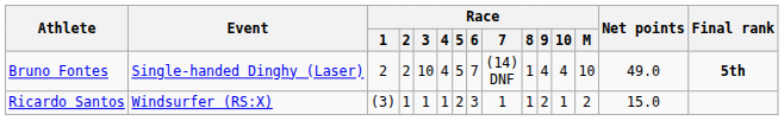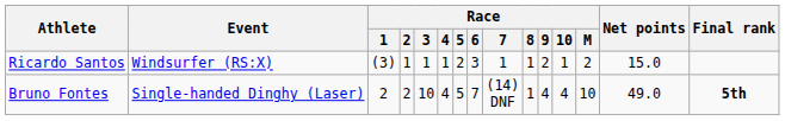rows swapped: Ricardo Santos <-> Bruno Fontes
